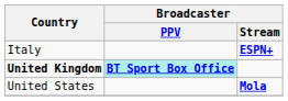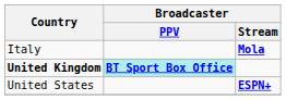Italy | Broadcaster / Stream: ESPN+ -> Mola
United States | Broadcaster / Stream: Mola -> ESPN+
